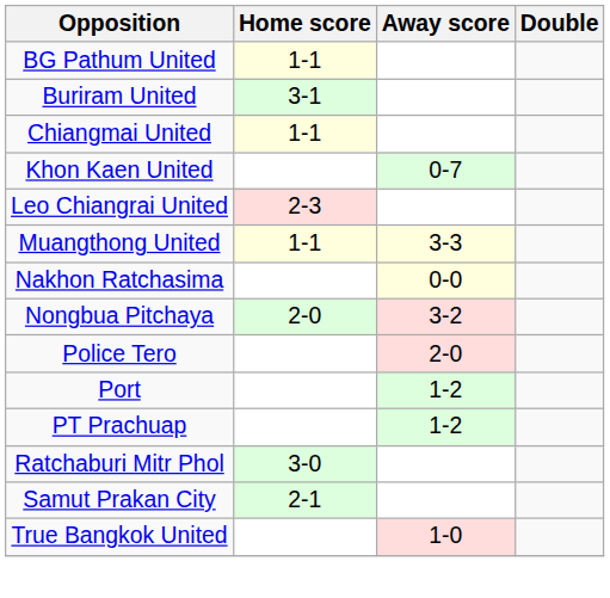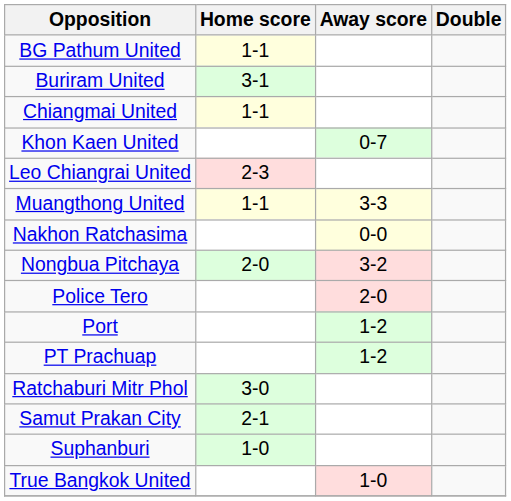+ row: Suphanburi | 1-0
